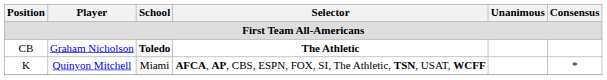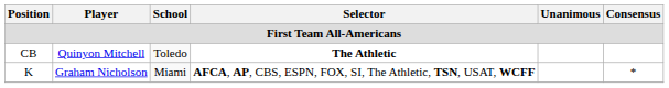CB | Player: Graham Nicholson -> Quinyon Mitchell
CB | School: bold -> normal
K | Player: Quinyon Mitchell -> Graham Nicholson
